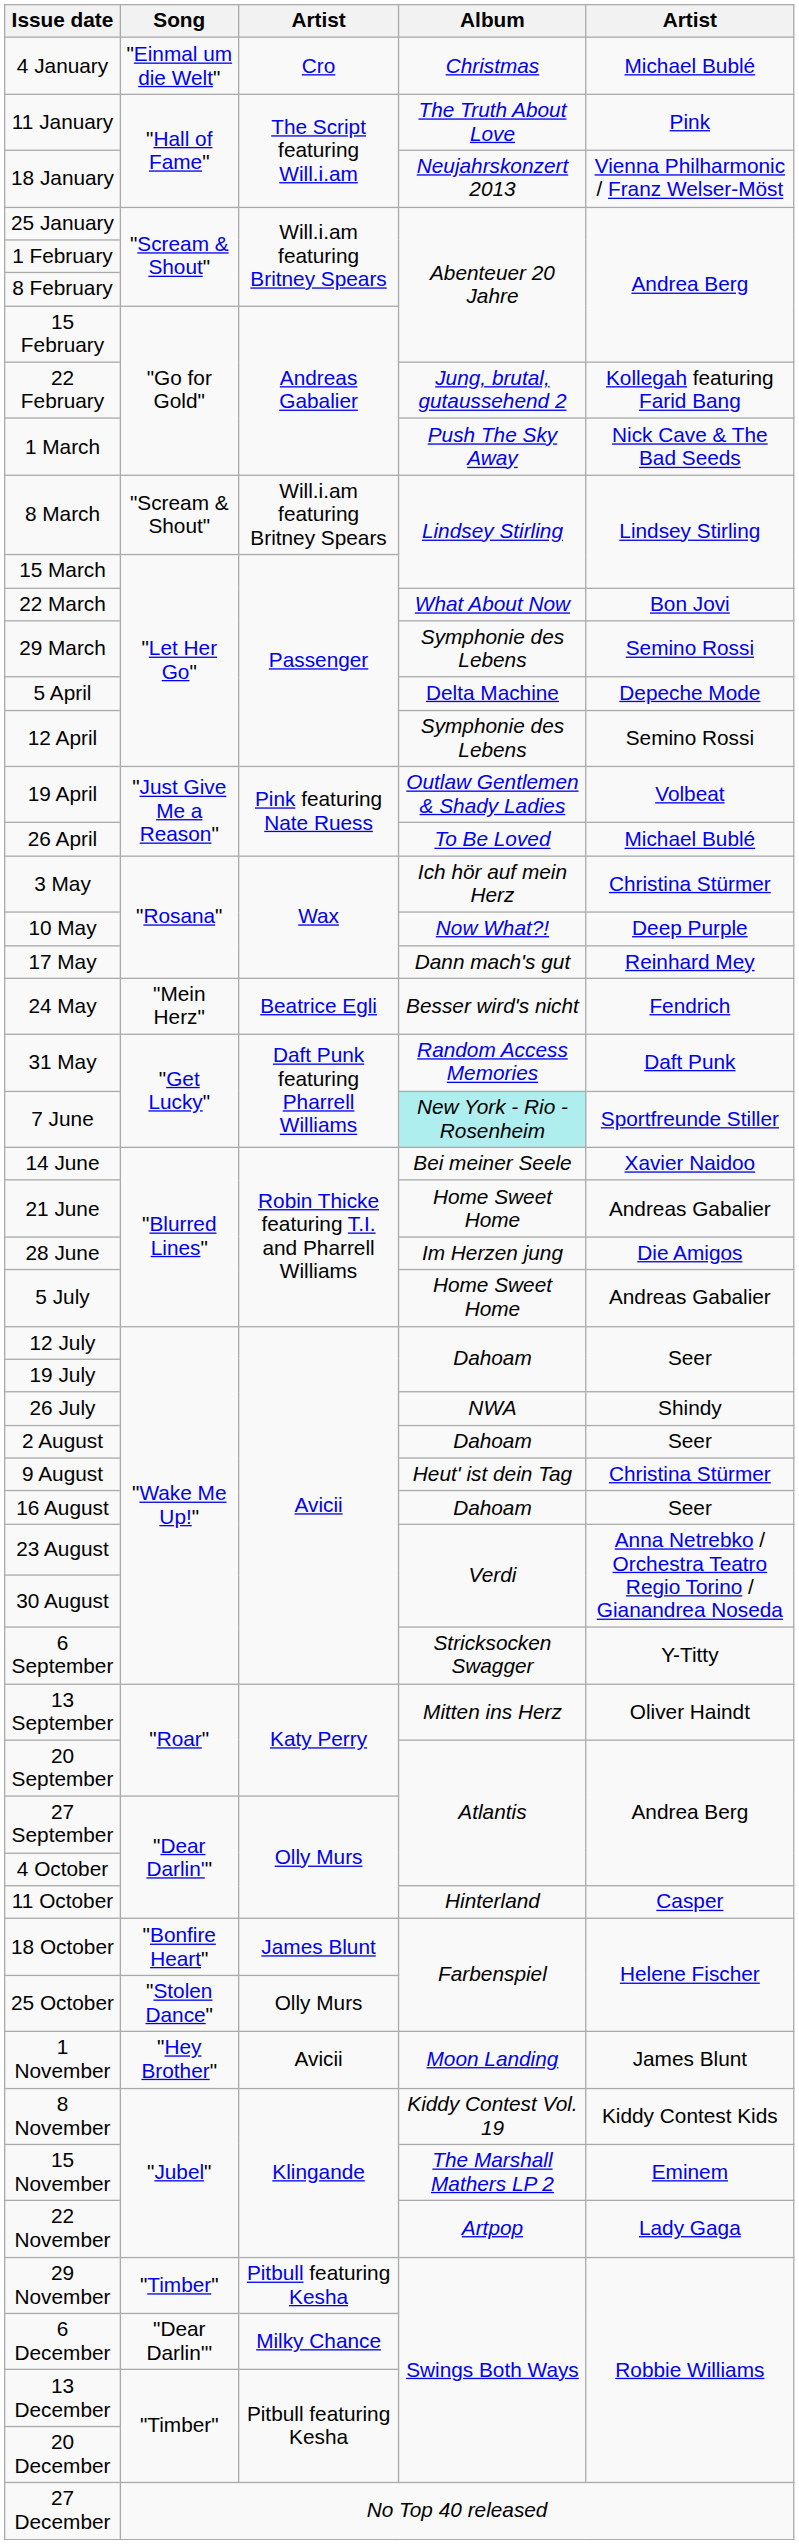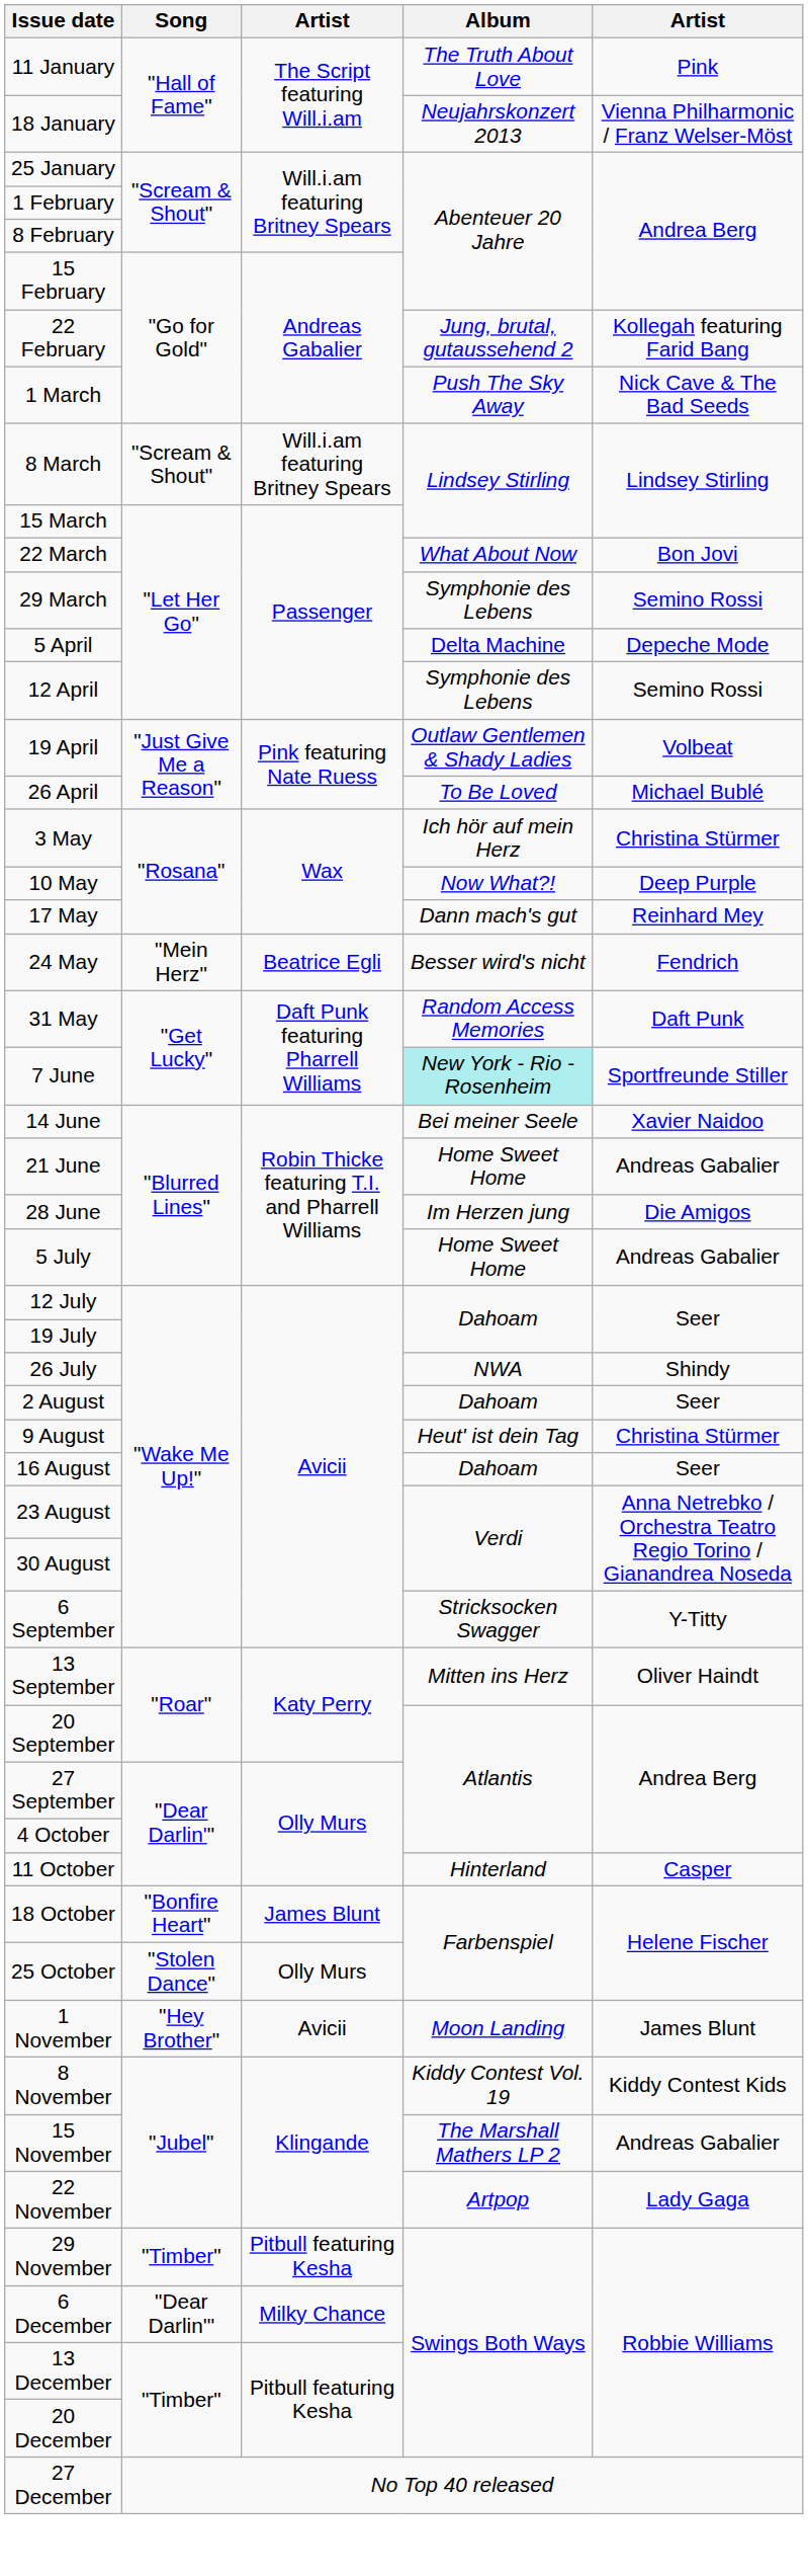- row: 4 January | "Einmal um die Welt" | Cro | Christmas | Michael Bublé
15 November | column 5: Eminem -> Andreas Gabalier
